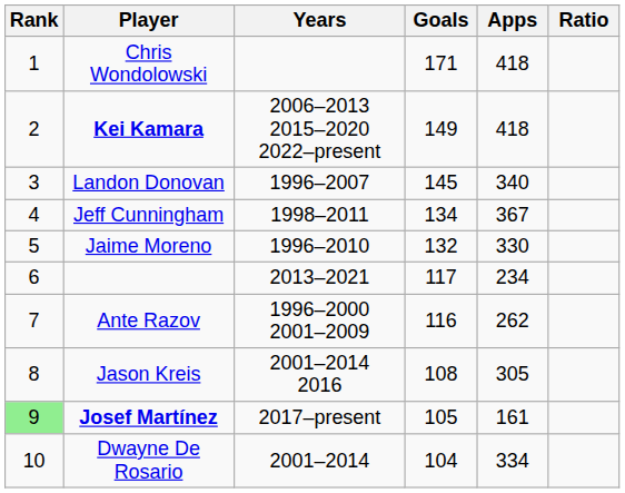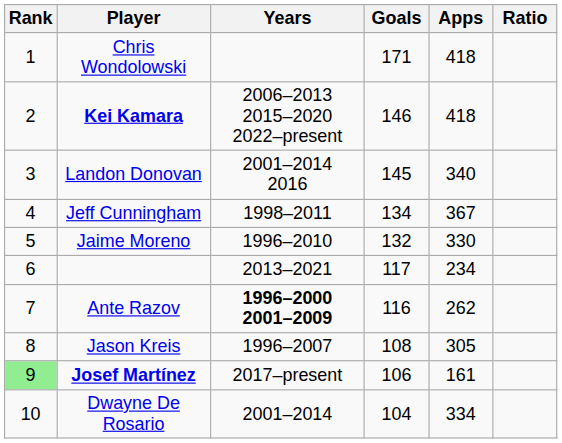Kei Kamara | Goals: 149 -> 146
Landon Donovan | Years: 1996–2007 -> 2001–2014 2016
Ante Razov | Years: normal -> bold
Jason Kreis | Years: 2001–2014 2016 -> 1996–2007
Josef Martínez | Goals: 105 -> 106
